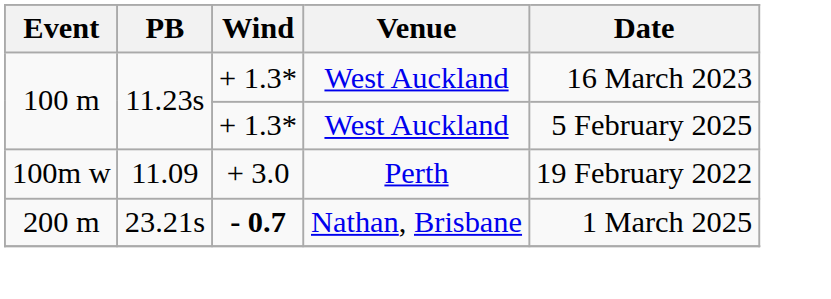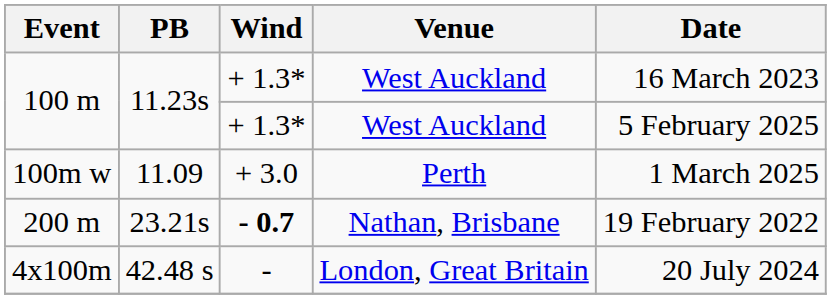100m w | Date: 19 February 2022 -> 1 March 2025
200 m | Date: 1 March 2025 -> 19 February 2022
+ row: 4x100m | 42.48 s | - | London, Great Britain | 20 July 2024
